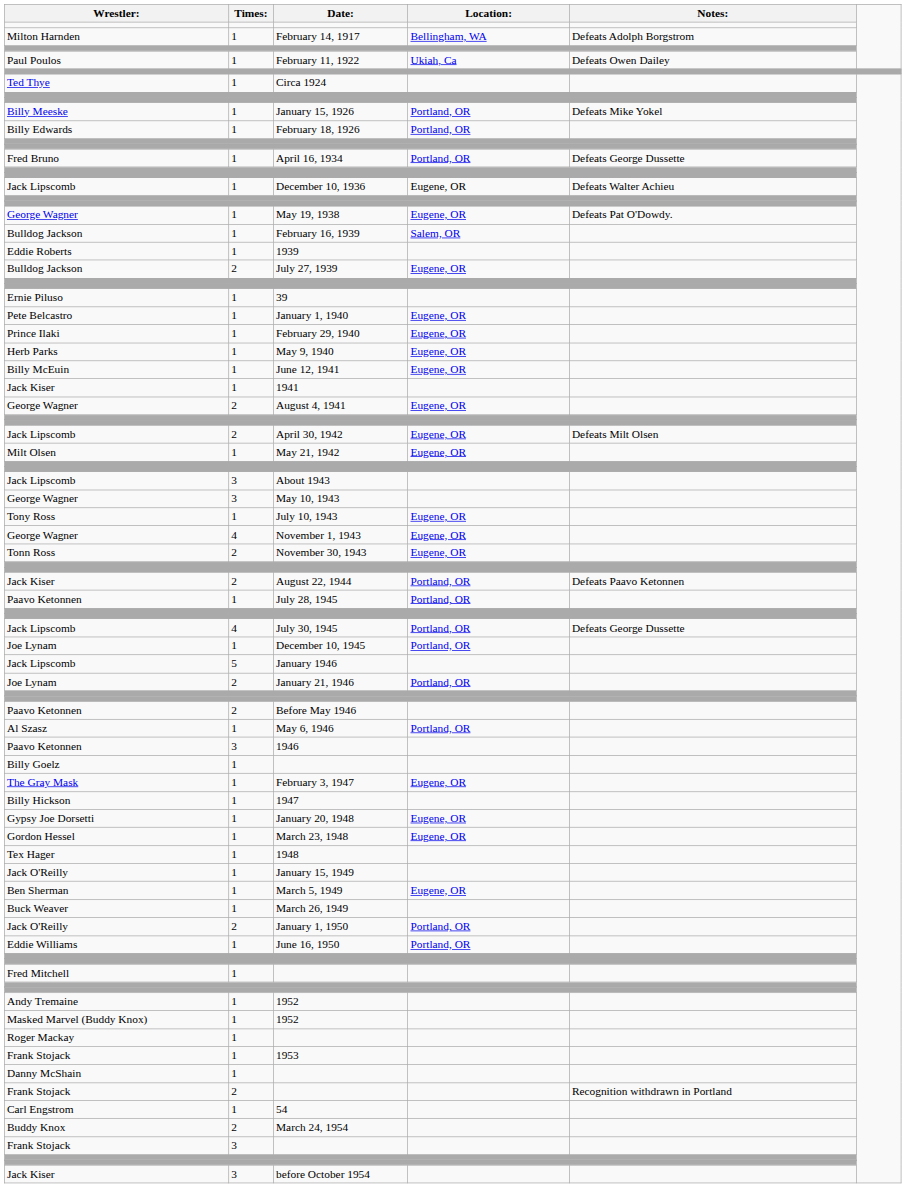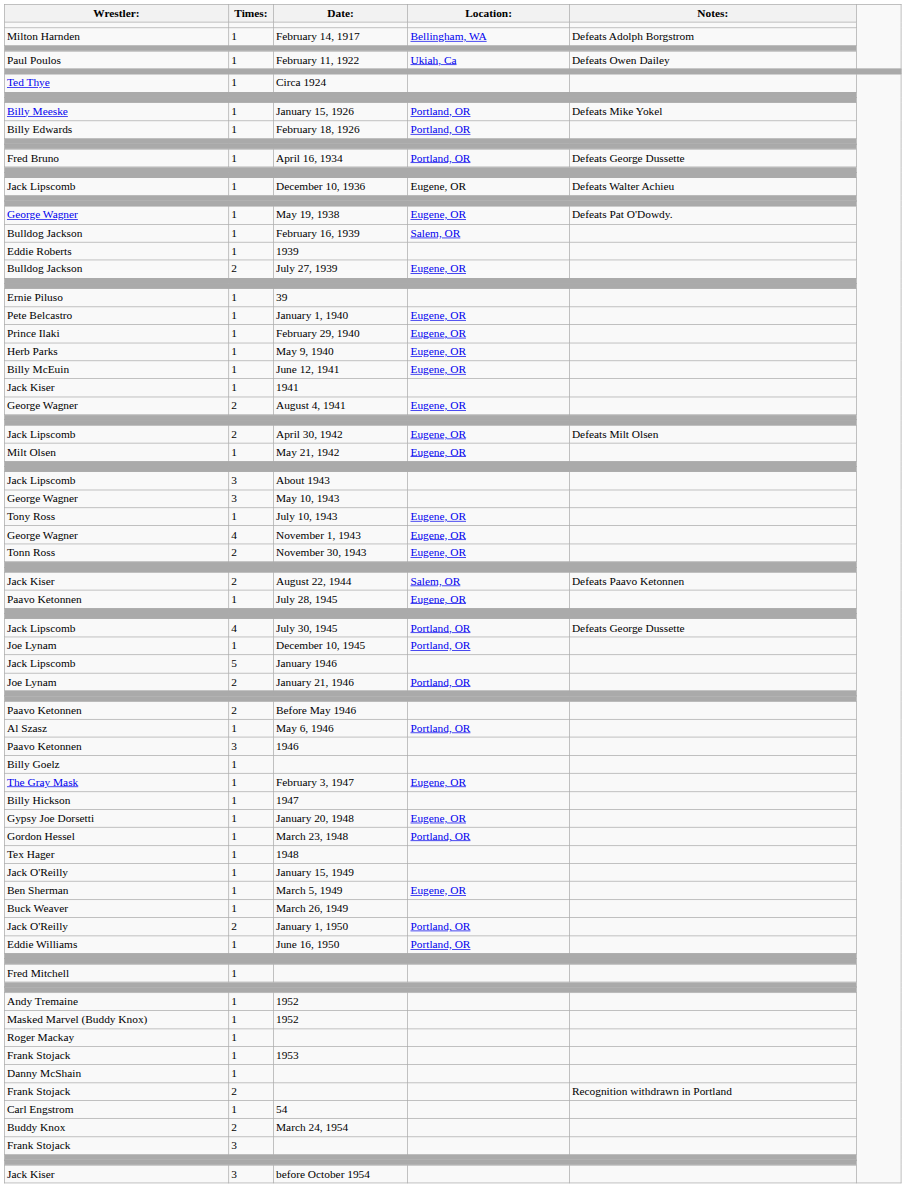August 22, 1944 | Location:: Portland, OR -> Salem, OR
July 28, 1945 | Location:: Portland, OR -> Eugene, OR
March 23, 1948 | Location:: Eugene, OR -> Portland, OR
